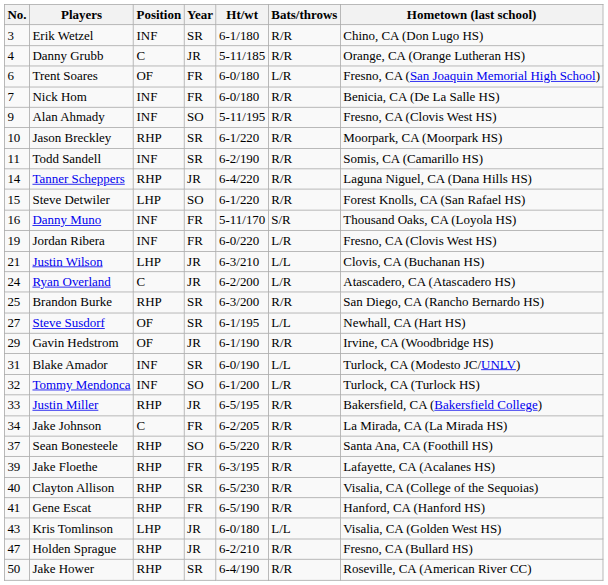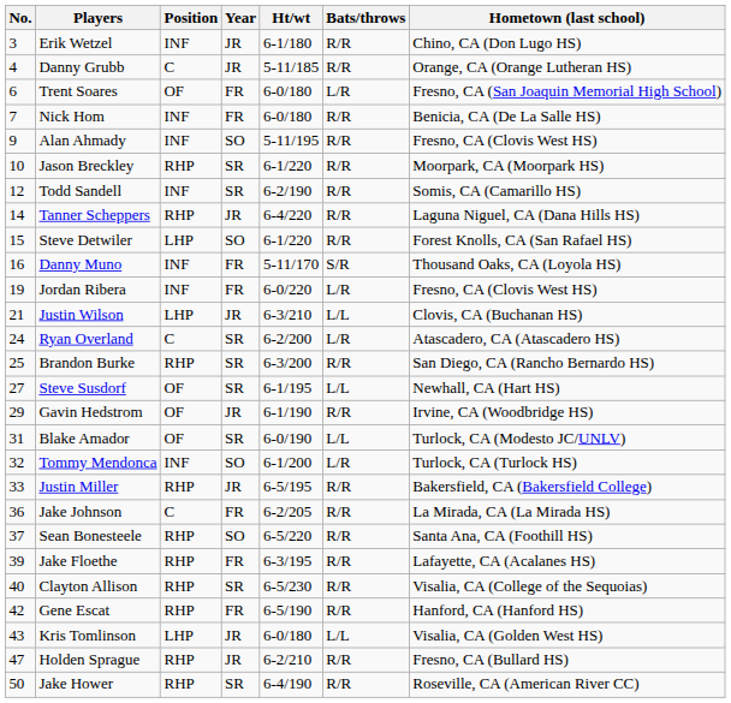Erik Wetzel | Year: SR -> JR
Todd Sandell | No.: 11 -> 12
Ryan Overland | Year: JR -> SR
Blake Amador | Position: INF -> OF
Jake Johnson | No.: 34 -> 36
Gene Escat | No.: 41 -> 42
